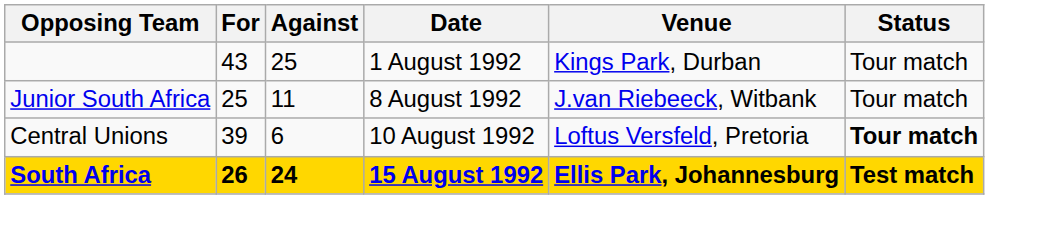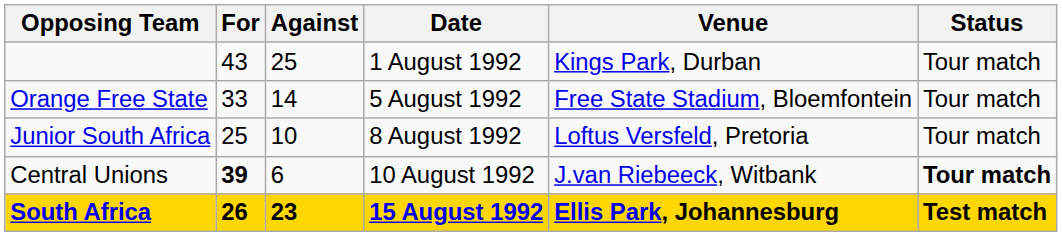+ row: Orange Free State | 33 | 14 | 5 August 1992 | Free State Stadium, Bloemfontein | Tour match
Junior South Africa | Against: 11 -> 10
Junior South Africa | Venue: J.van Riebeeck, Witbank -> Loftus Versfeld, Pretoria
Central Unions | For: normal -> bold
Central Unions | Venue: Loftus Versfeld, Pretoria -> J.van Riebeeck, Witbank
South Africa | Against: 24 -> 23
